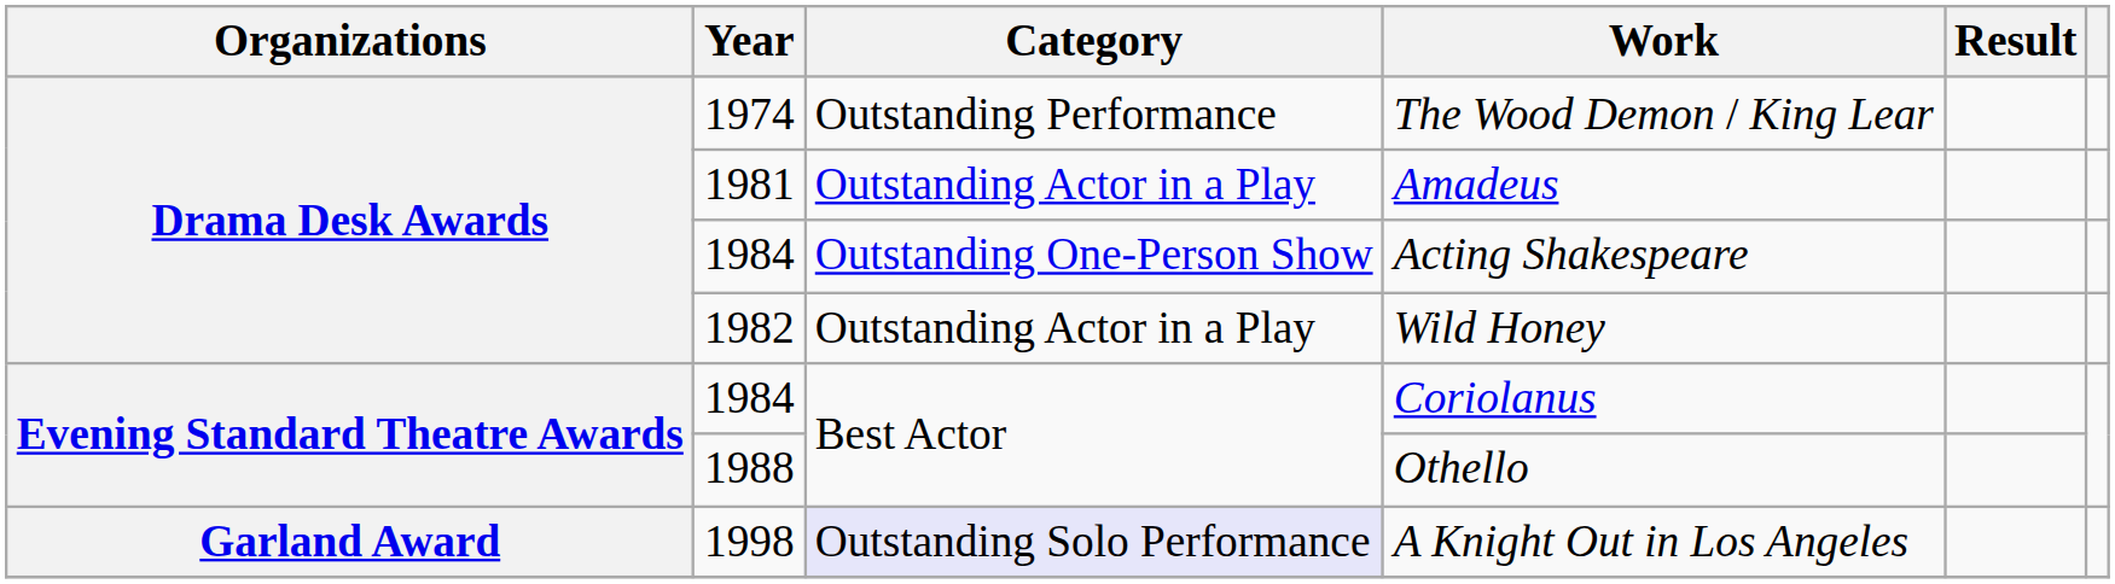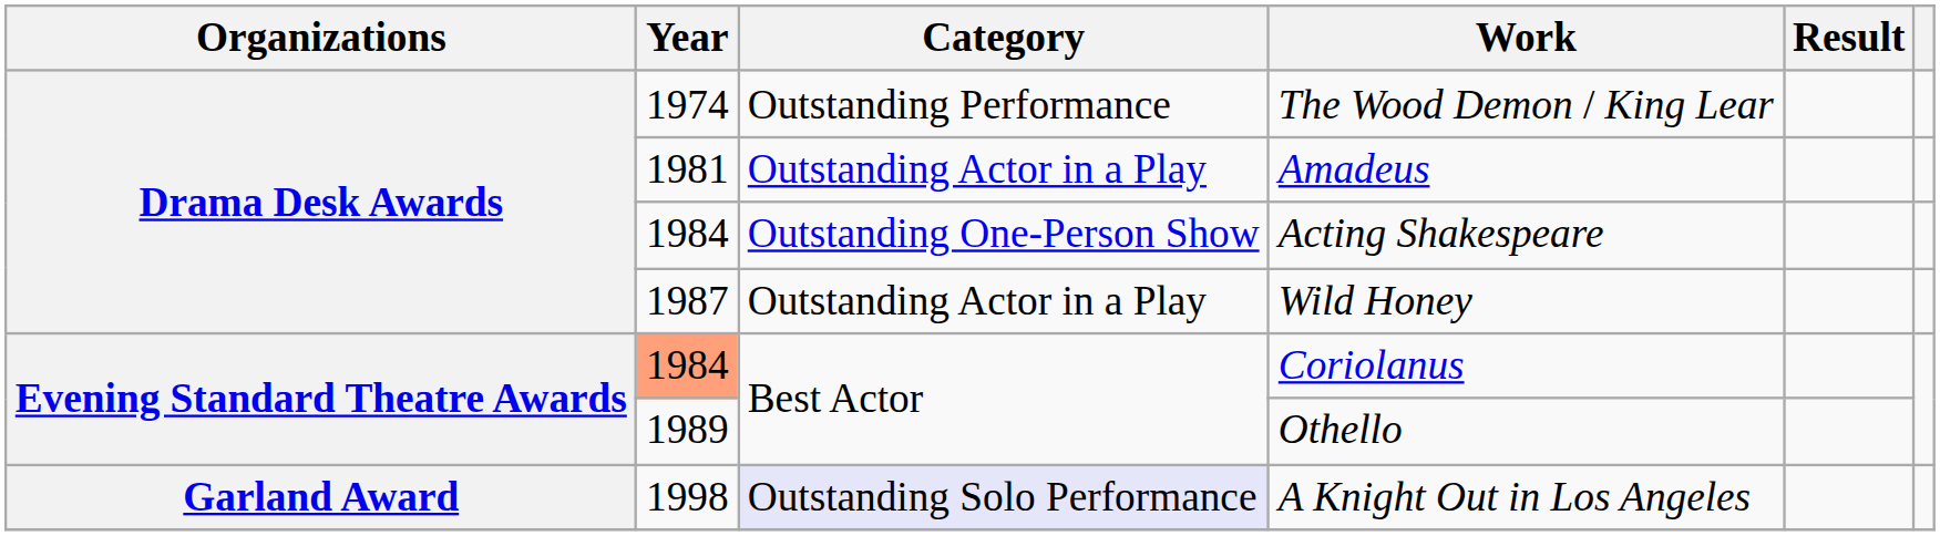Wild Honey | Year: 1982 -> 1987
Coriolanus | Year: no background -> lightsalmon background
Othello | Year: 1988 -> 1989
